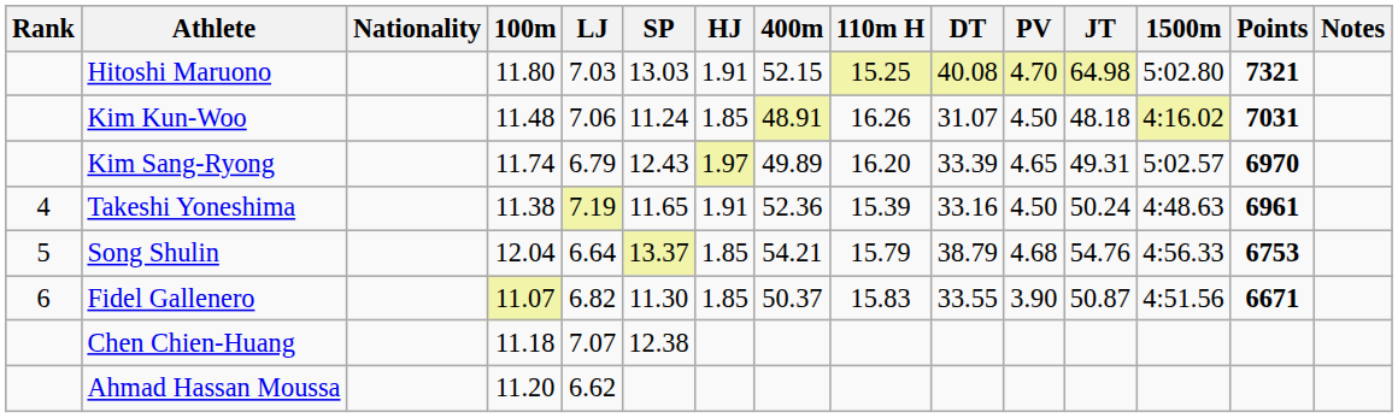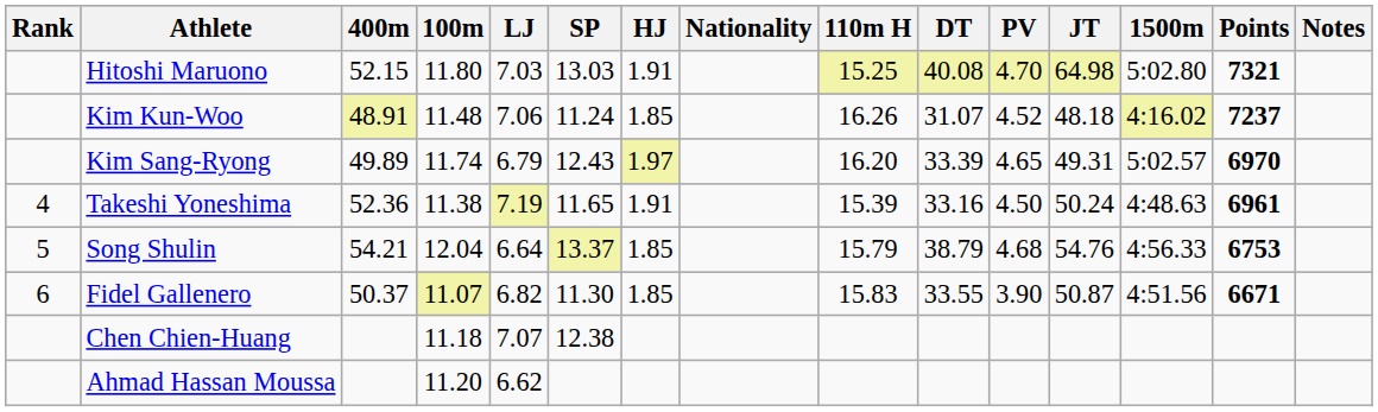columns swapped: Nationality <-> 400m
Kim Kun-Woo | PV: 4.50 -> 4.52
Kim Kun-Woo | Points: 7031 -> 7237
